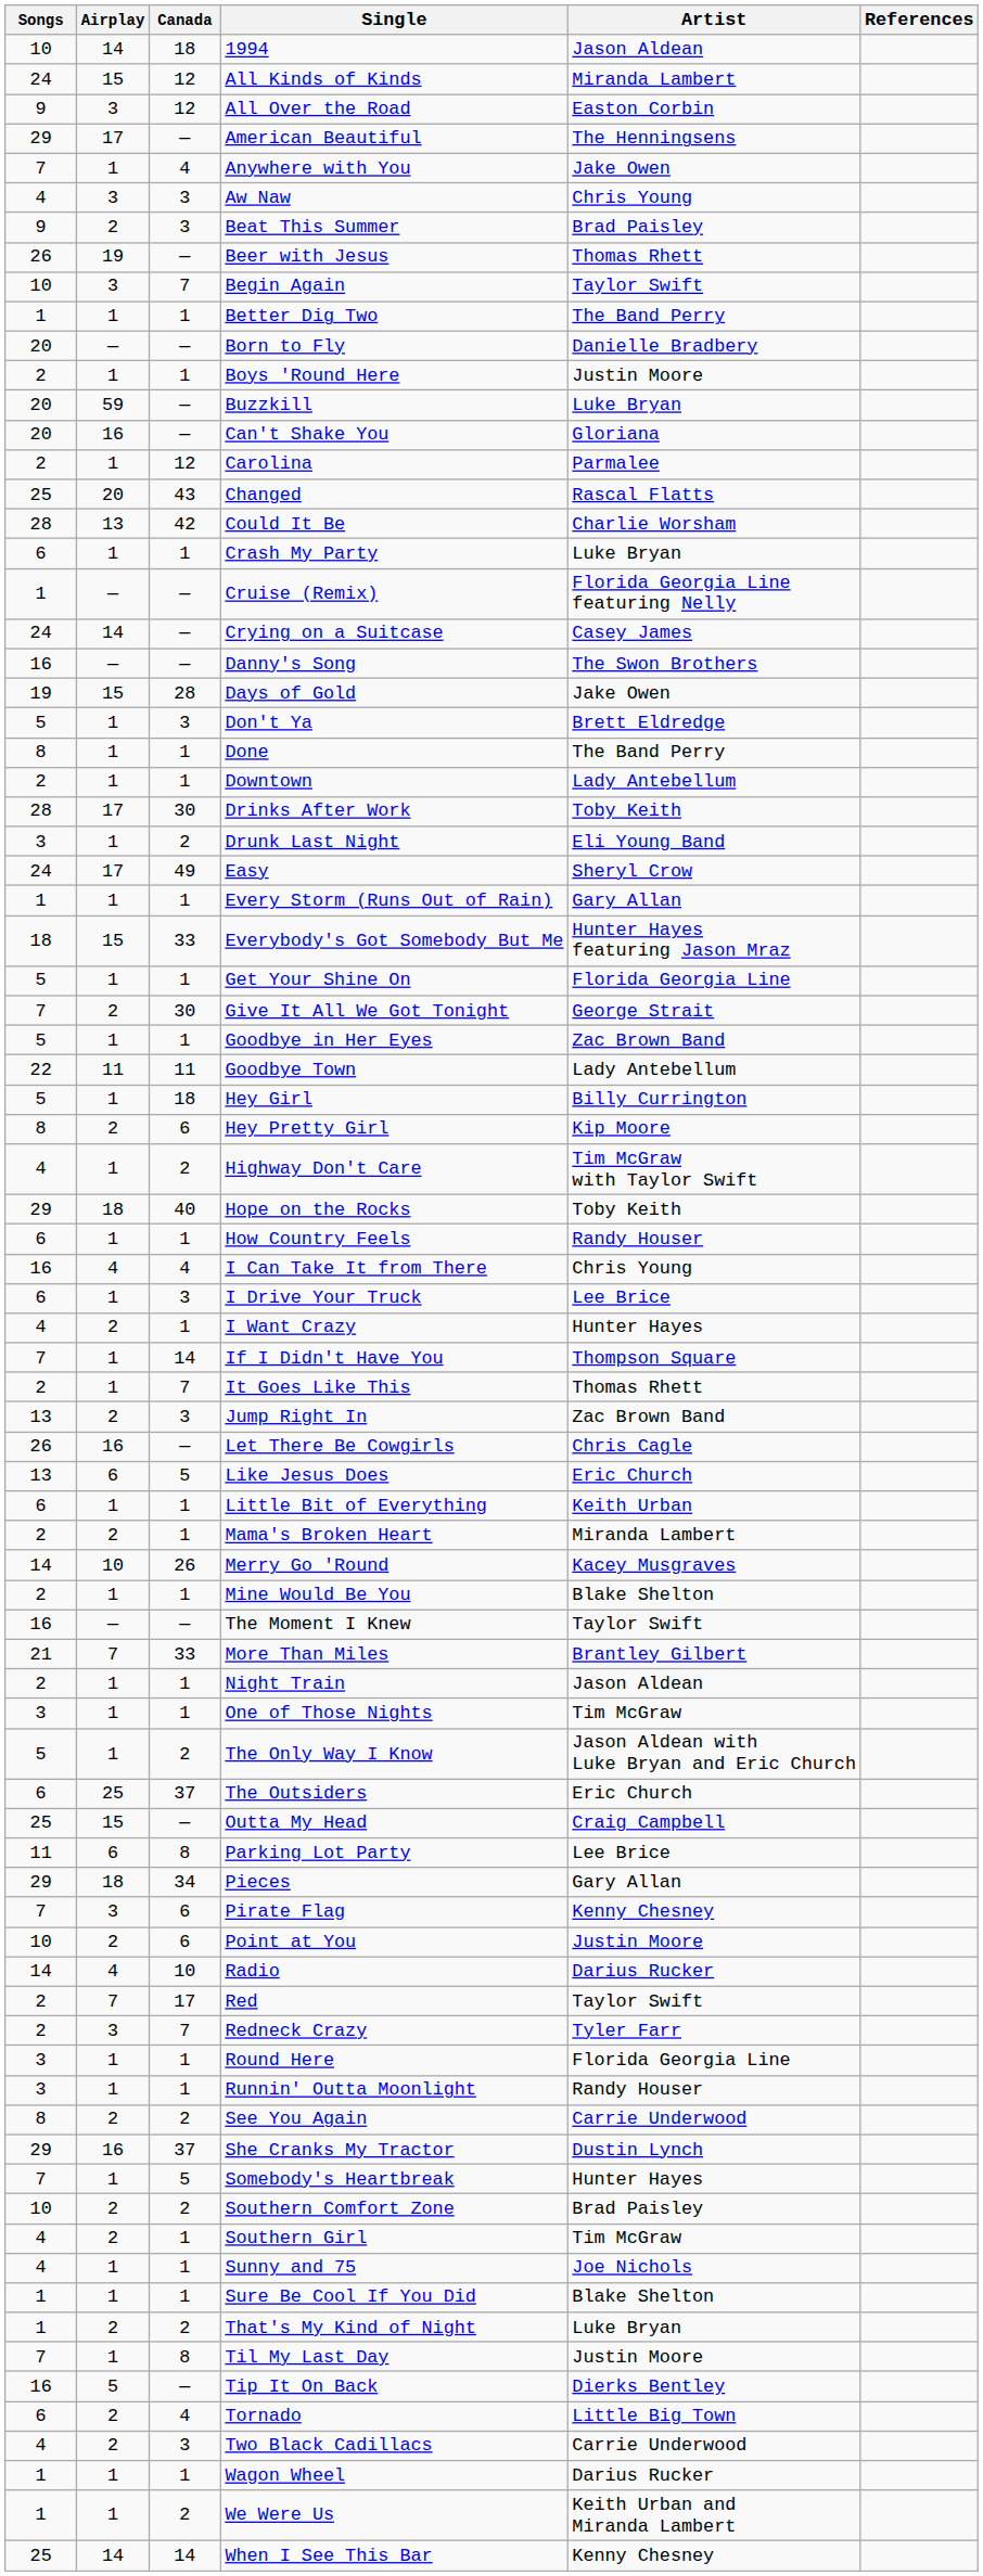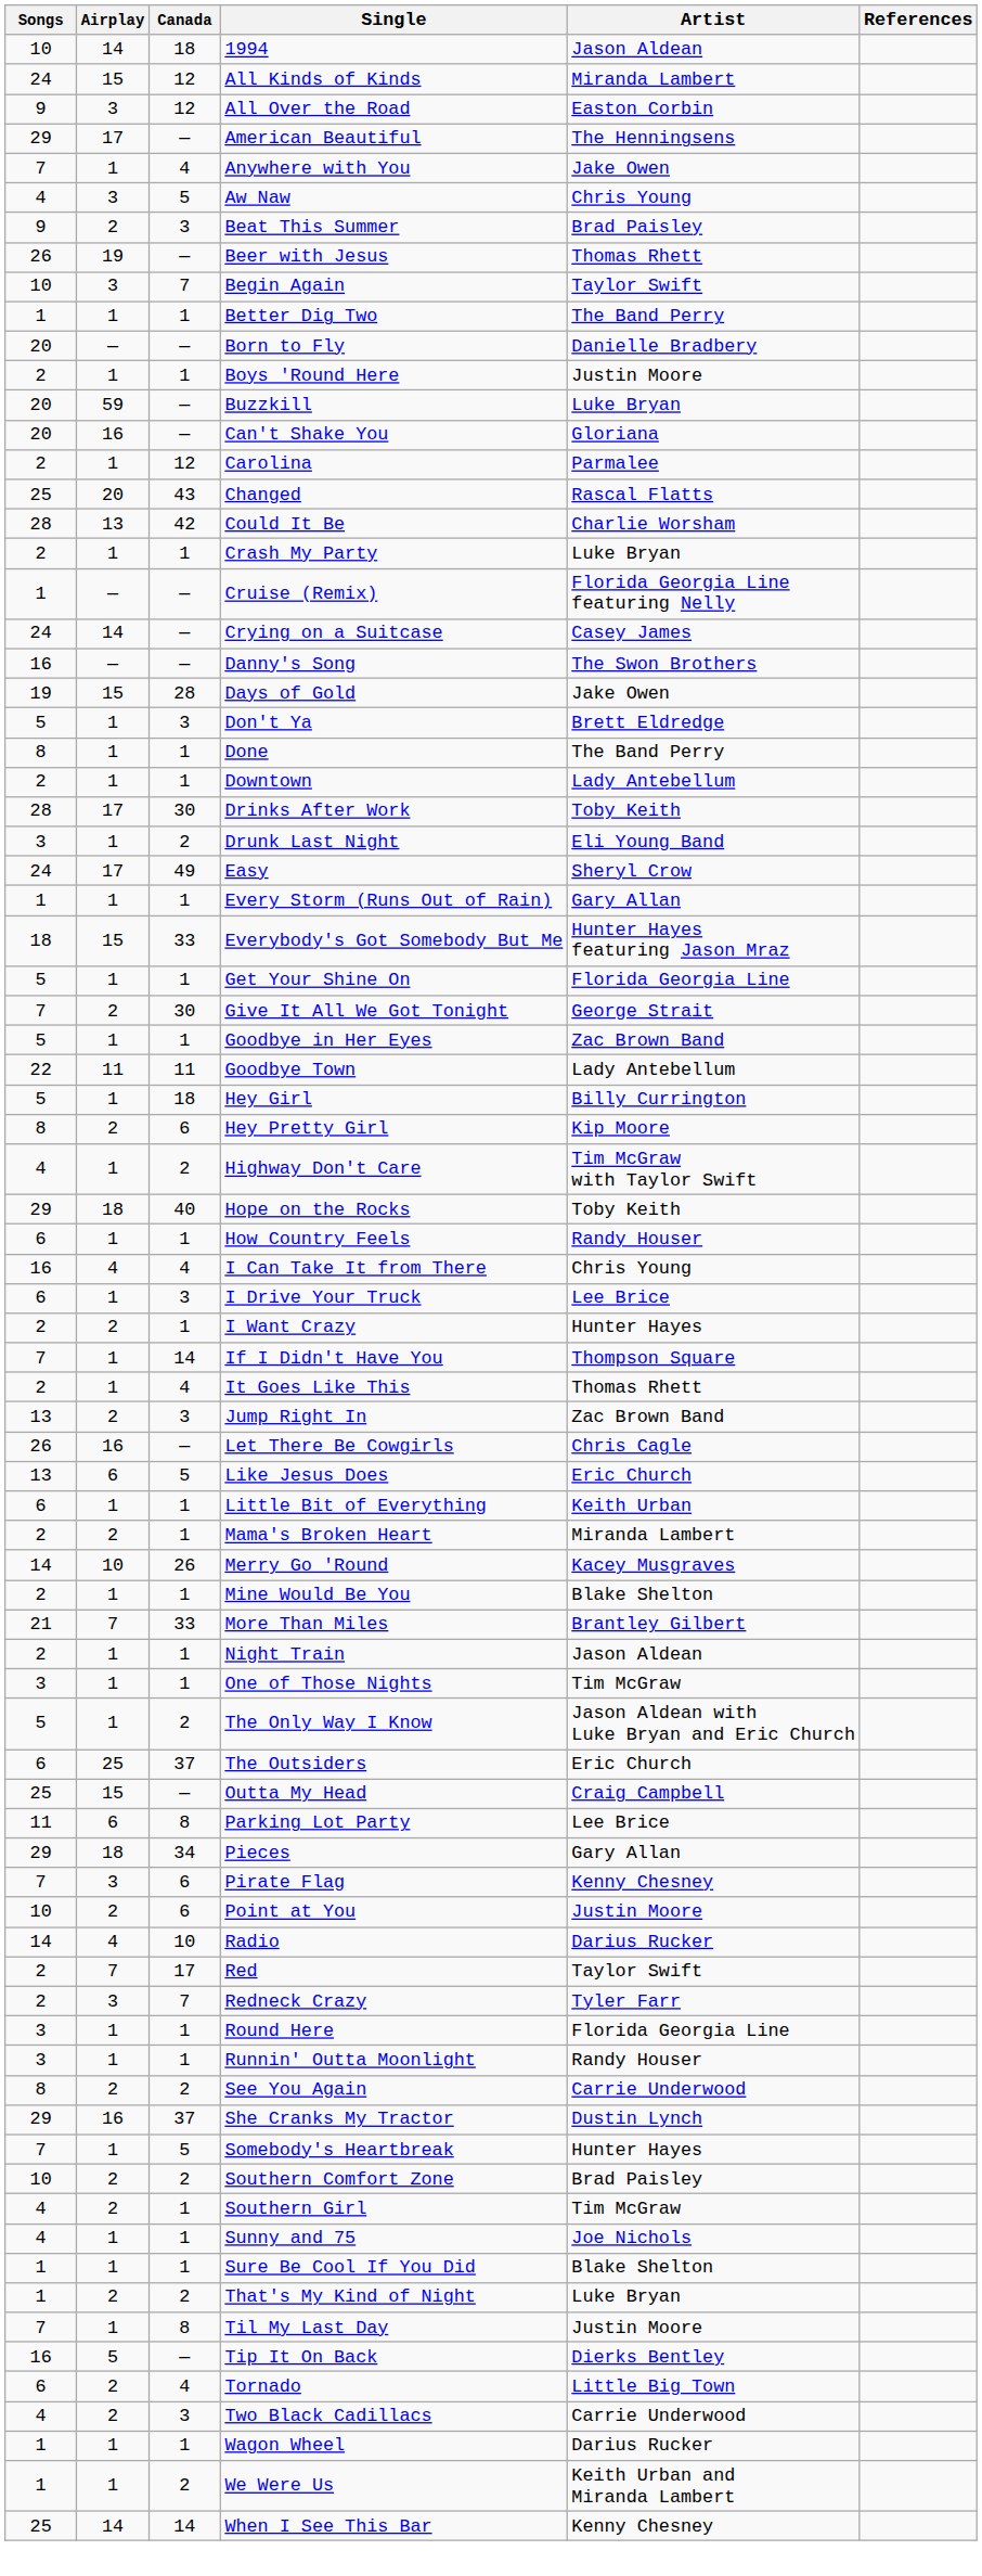Aw Naw | Canada: 3 -> 5
Crash My Party | Songs: 6 -> 2
I Want Crazy | Songs: 4 -> 2
It Goes Like This | Canada: 7 -> 4
- row: 16 | — | — | The Moment I Knew | Taylor Swift
